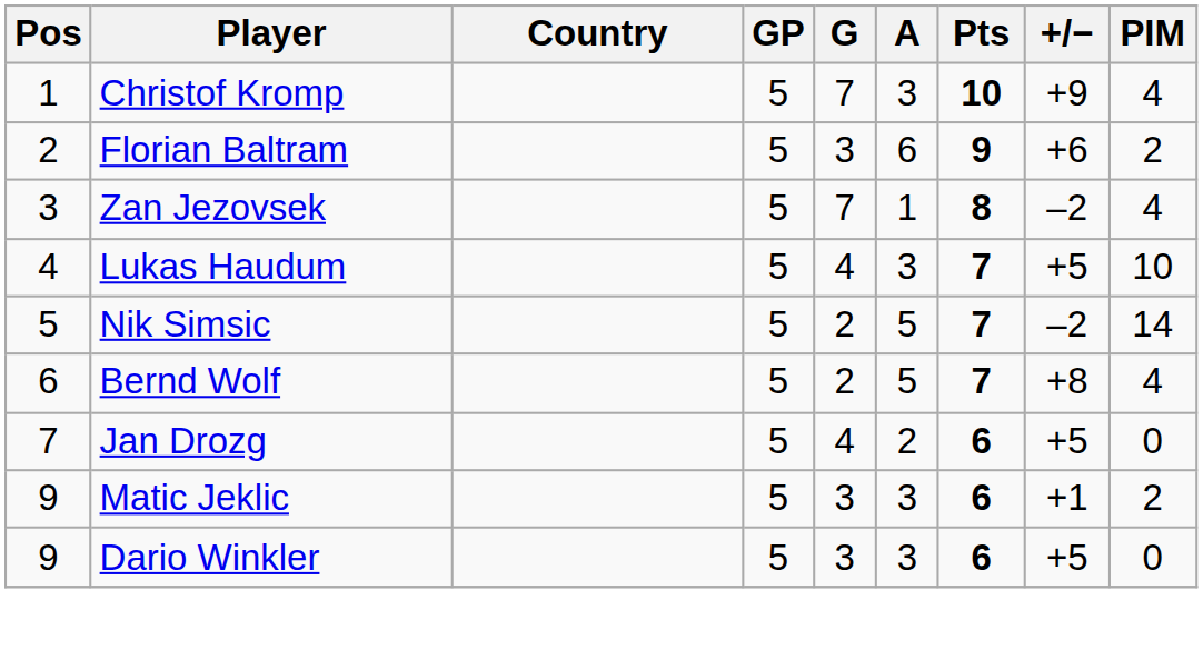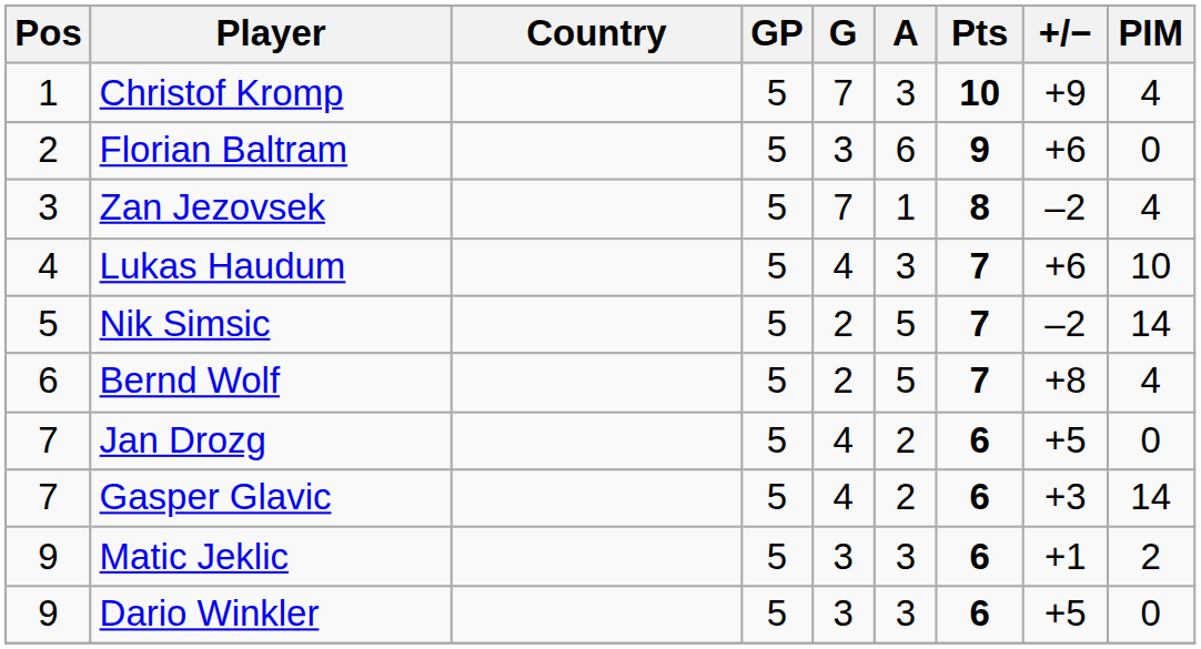Florian Baltram | PIM: 2 -> 0
Lukas Haudum | +/−: +5 -> +6
+ row: 7 | Gasper Glavic | 5 | 4 | 2 | 6 | +3 | 14
